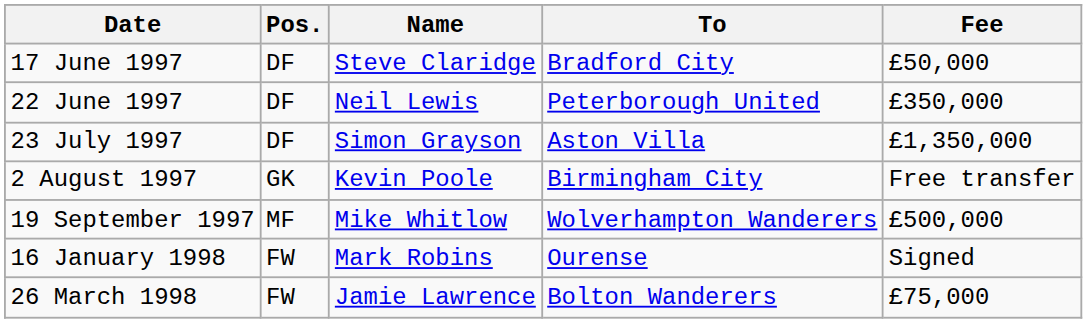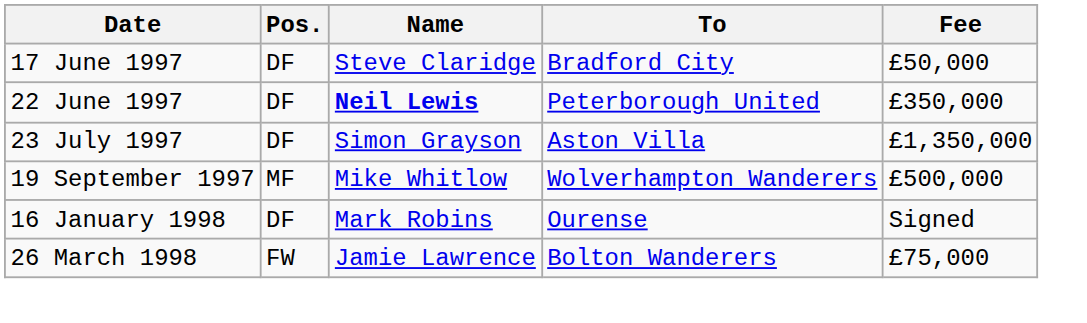22 June 1997 | Name: normal -> bold
- row: 2 August 1997 | GK | Kevin Poole | Birmingham City | Free transfer
16 January 1998 | Pos.: FW -> DF
